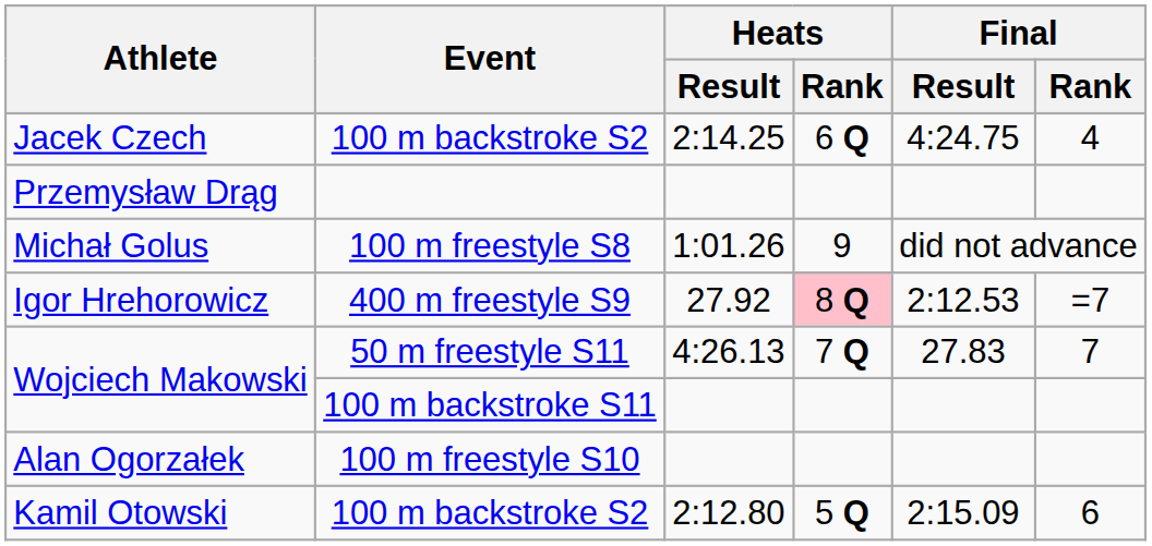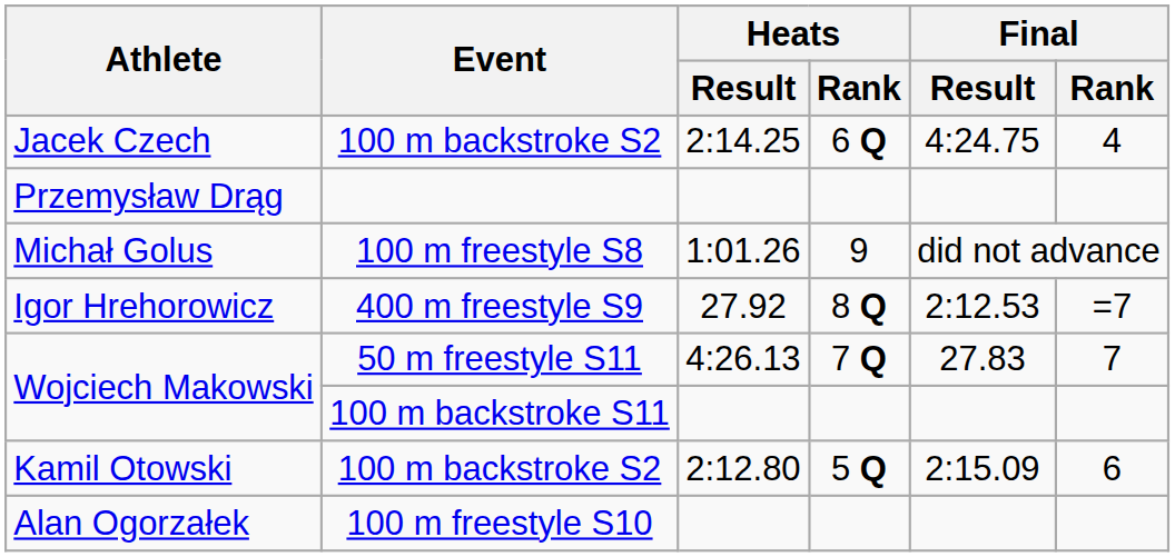Igor Hrehorowicz | Heats / Rank: pink background -> no background
rows swapped: Alan Ogorzałek <-> Kamil Otowski
